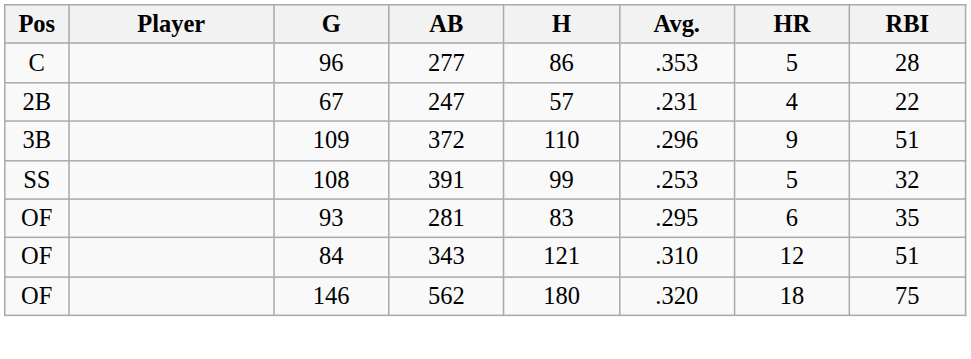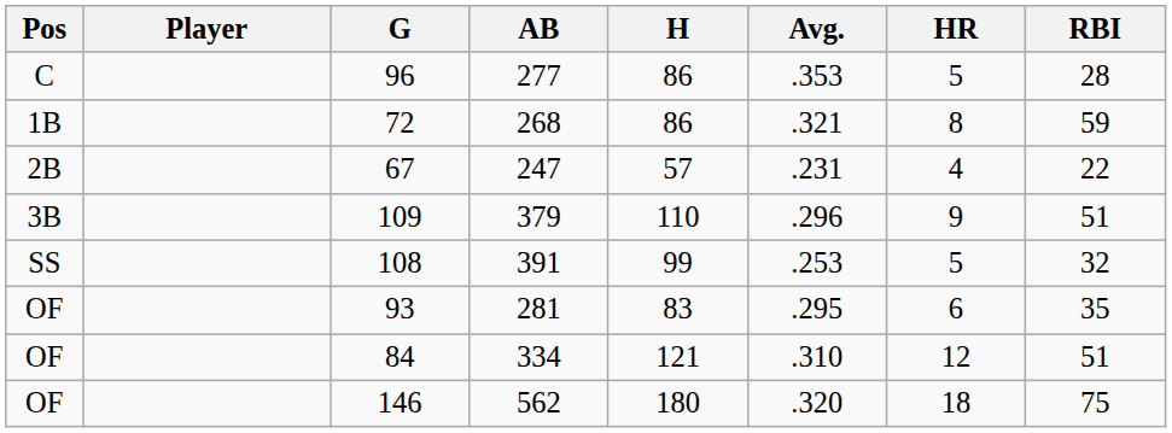+ row: 1B | 72 | 268 | 86 | .321 | 8 | 59
109 | AB: 372 -> 379
84 | AB: 343 -> 334
